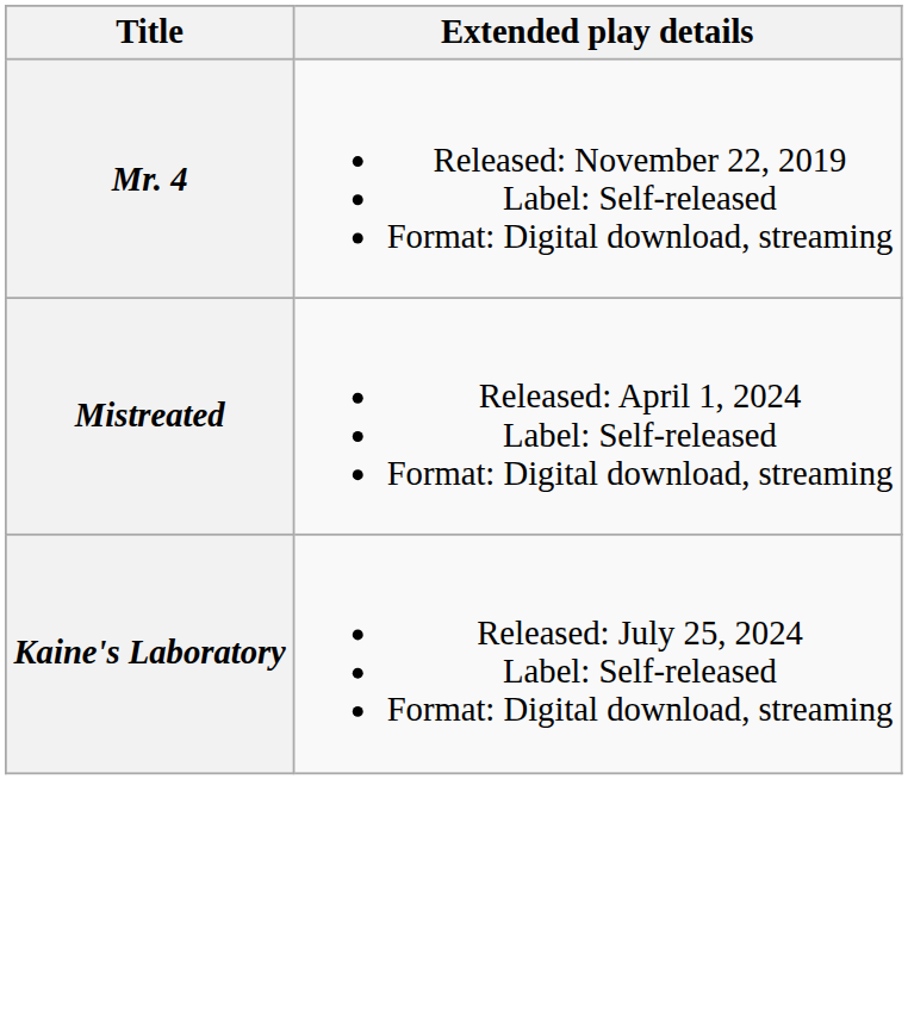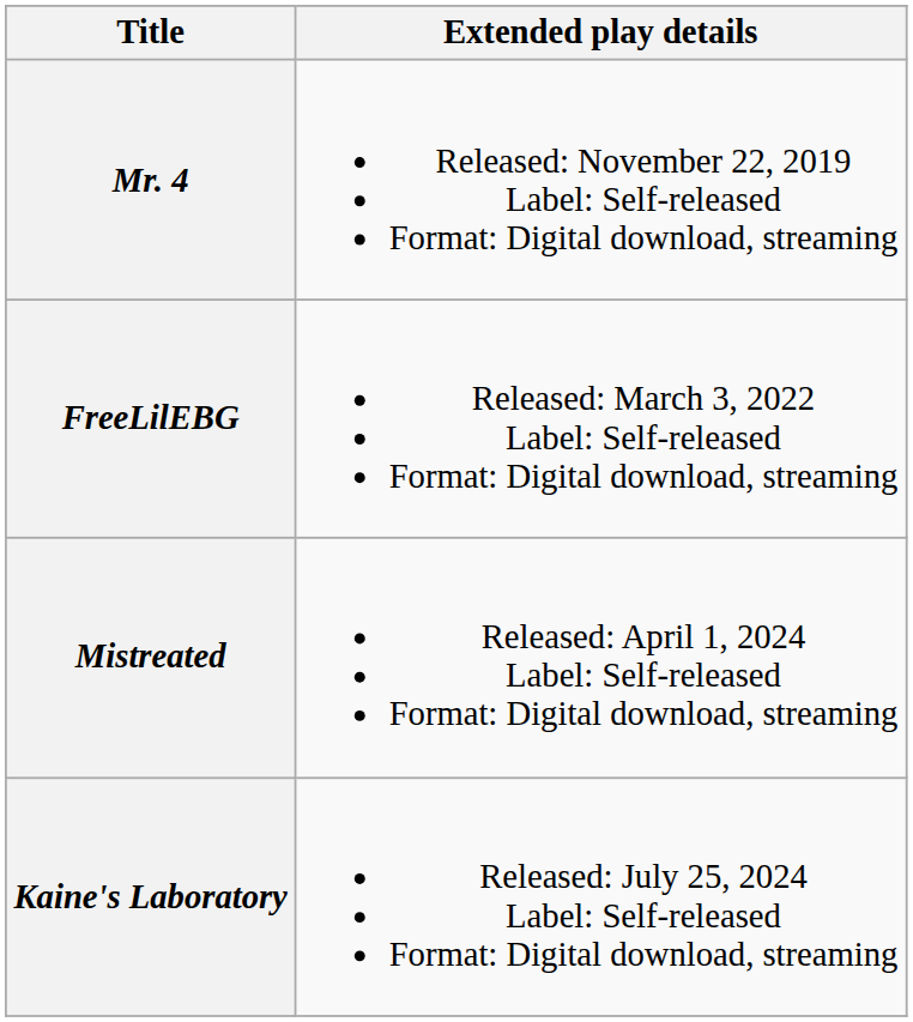+ row: FreeLilEBG | Released: March 3, 2022 Label: Self-released Format: Digital download, streaming
